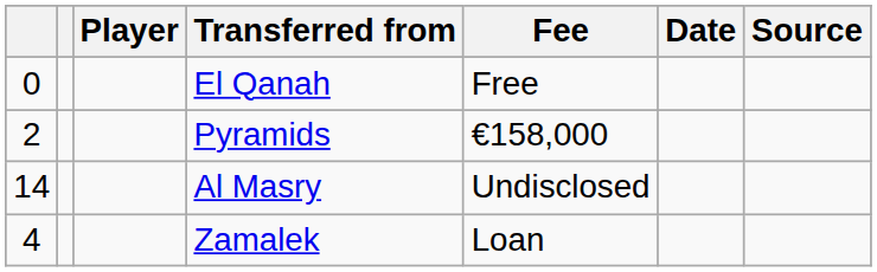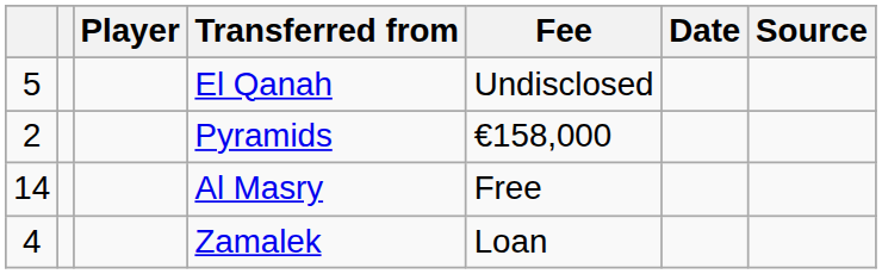El Qanah | column 1: 0 -> 5
El Qanah | Fee: Free -> Undisclosed
Al Masry | Fee: Undisclosed -> Free
